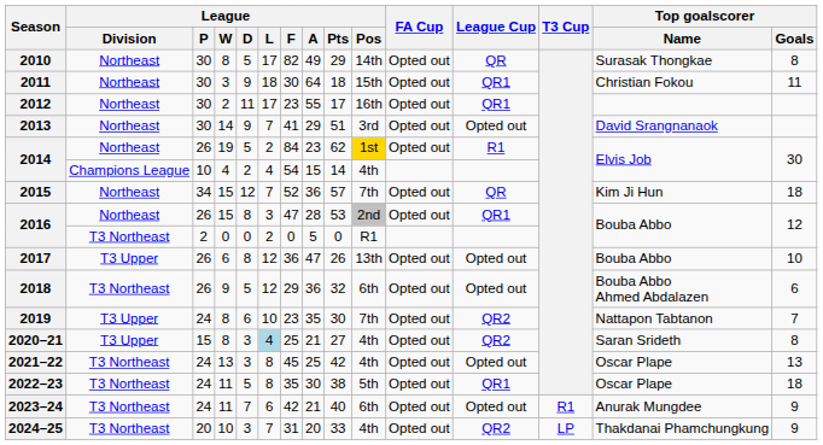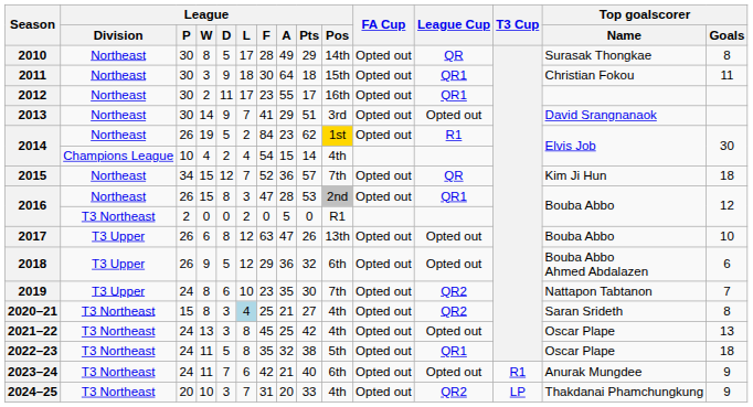2010 | League / F: 82 -> 28
2017 | League / F: 36 -> 63
2018 | League / Division: T3 Northeast -> T3 Upper
2020–21 | League / Division: T3 Upper -> T3 Northeast
2022–23 | League / A: 30 -> 32
